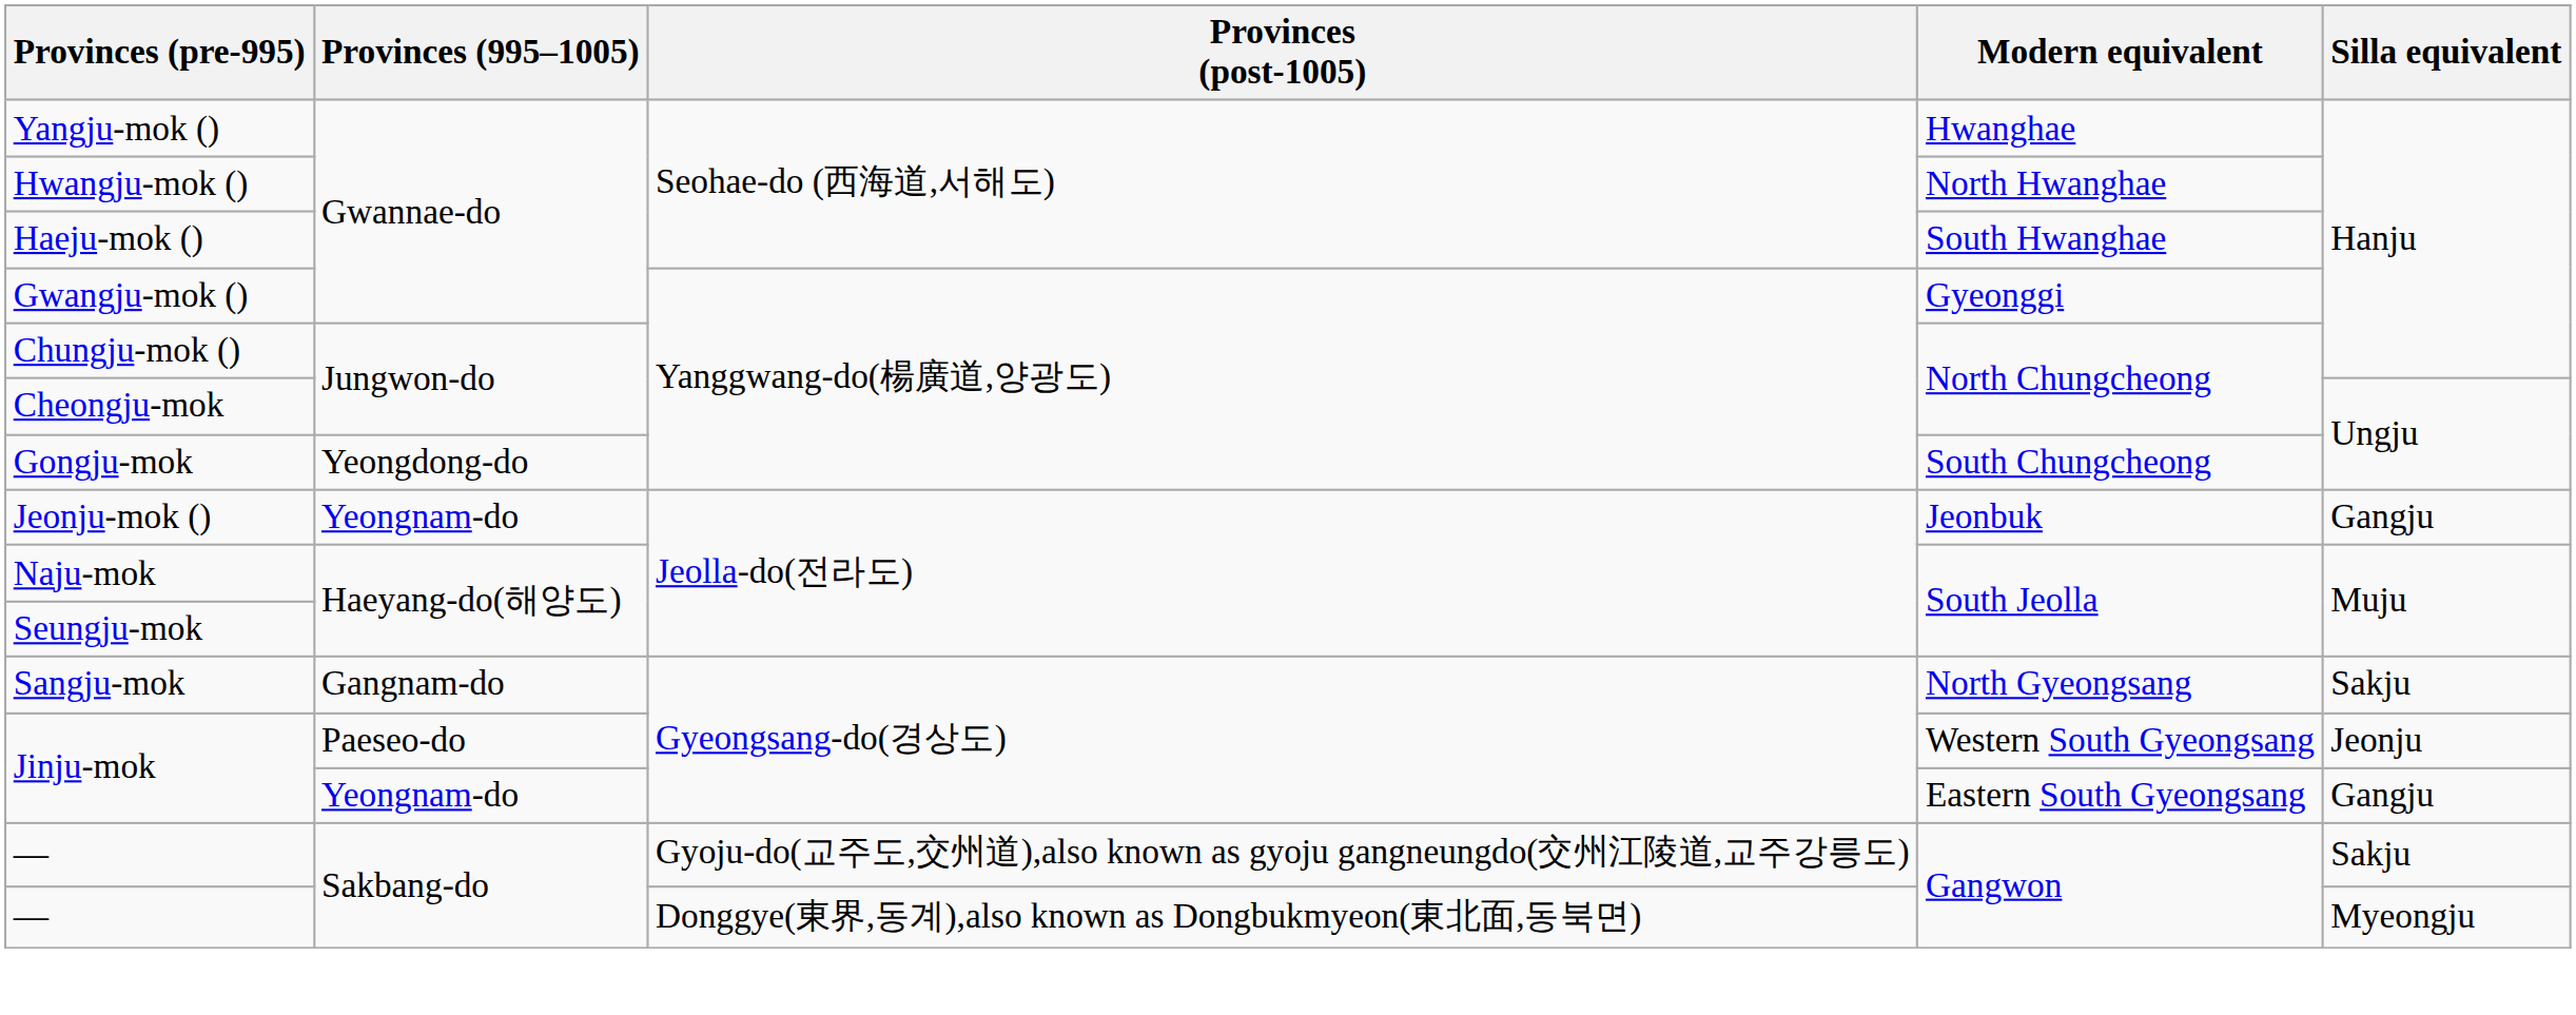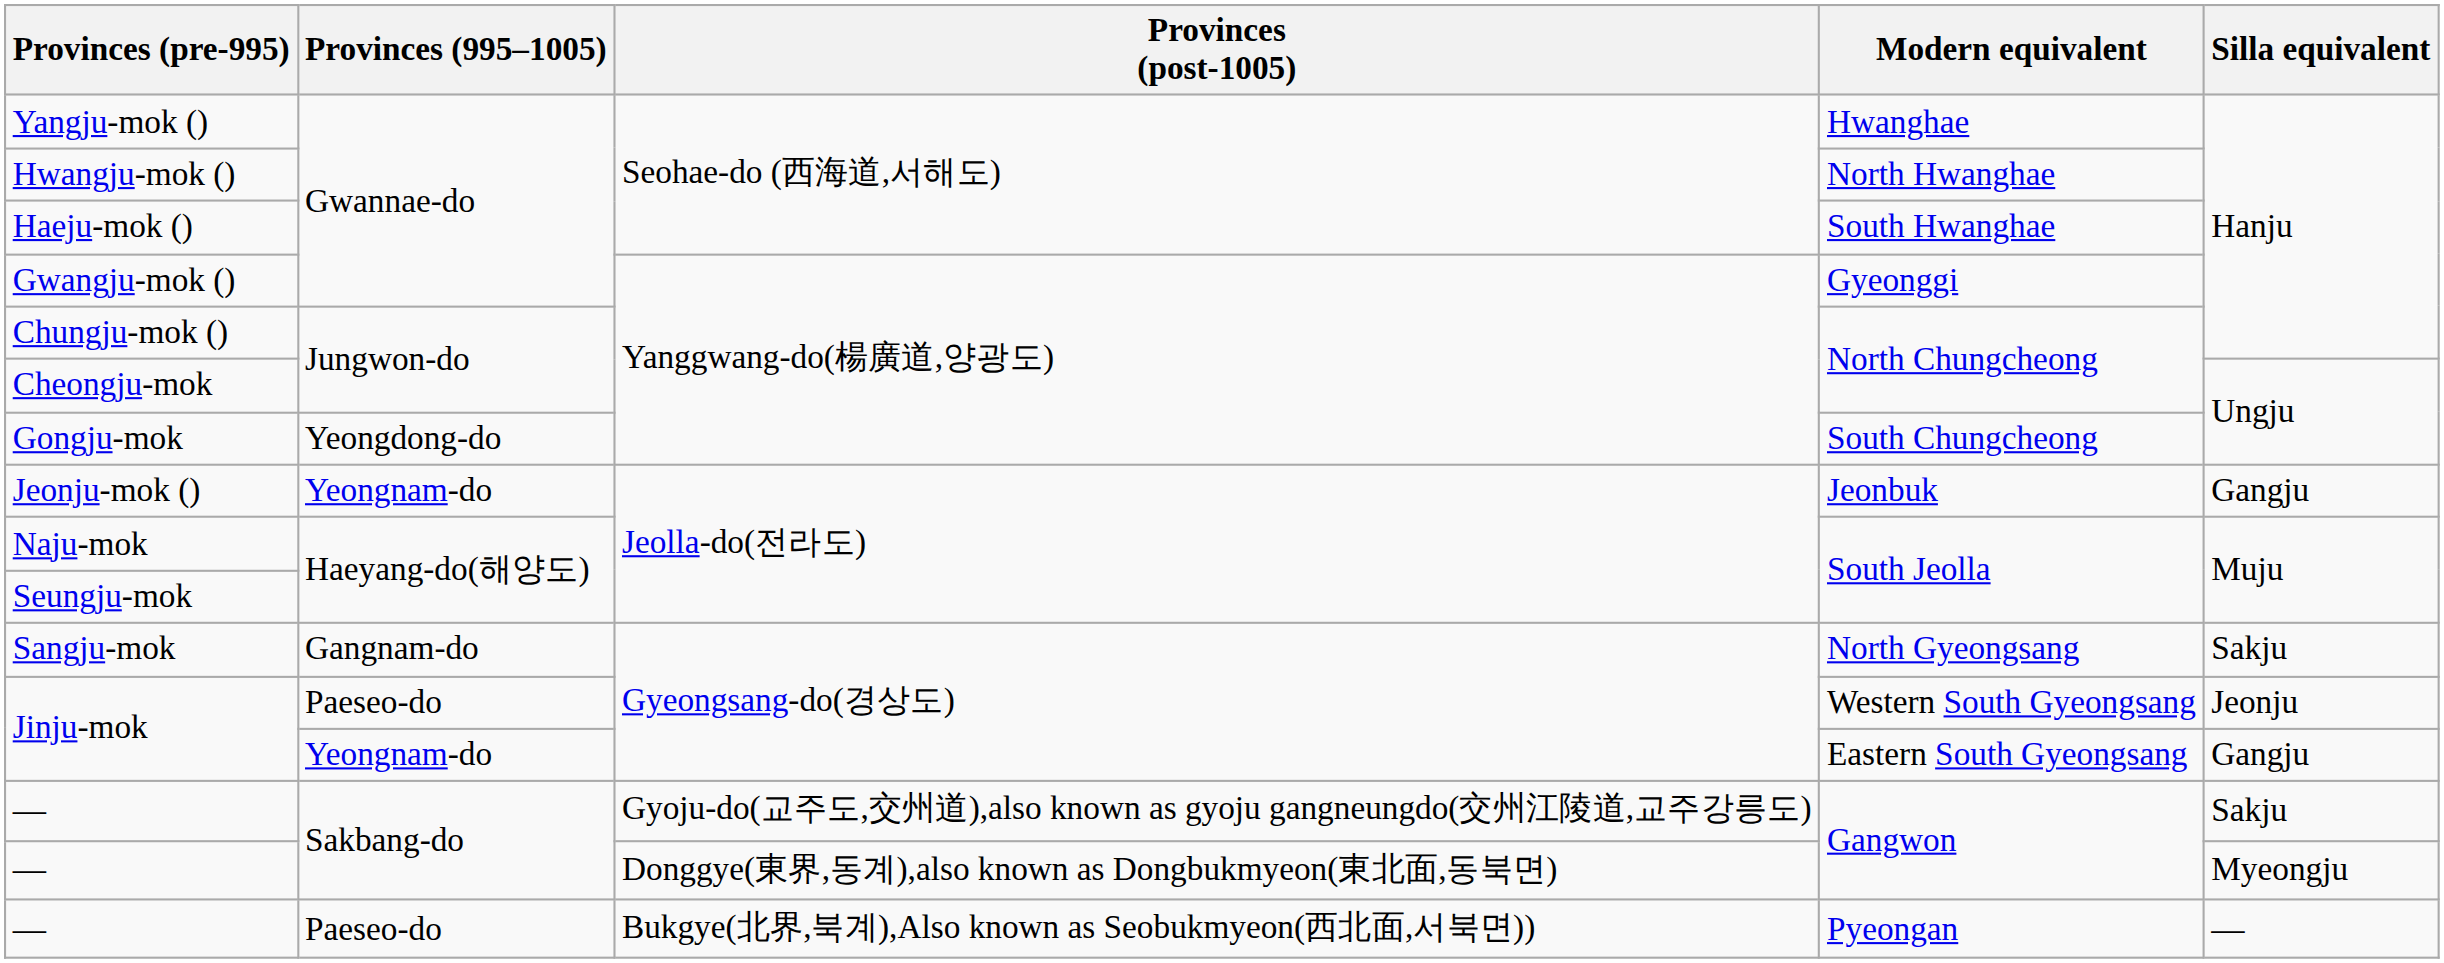+ row: — | Paeseo-do | Bukgye(北界,북계),Also known as Seobukmyeon(西北面,서북면)) | Pyeongan | —
